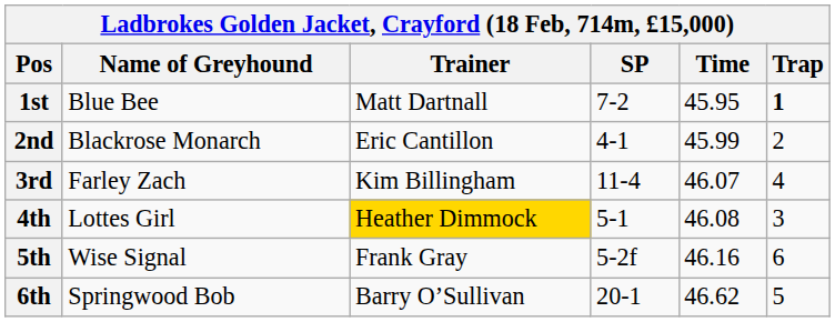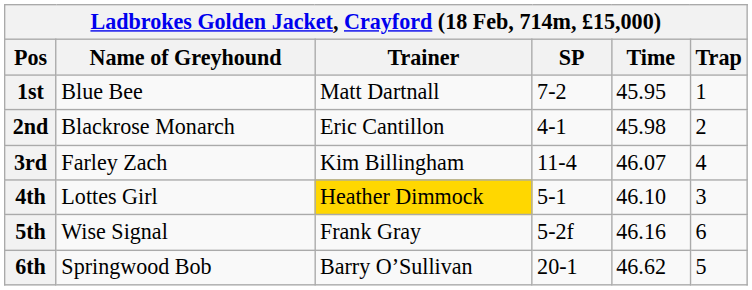1st | Trap: bold -> normal
2nd | Time: 45.99 -> 45.98
4th | Time: 46.08 -> 46.10
